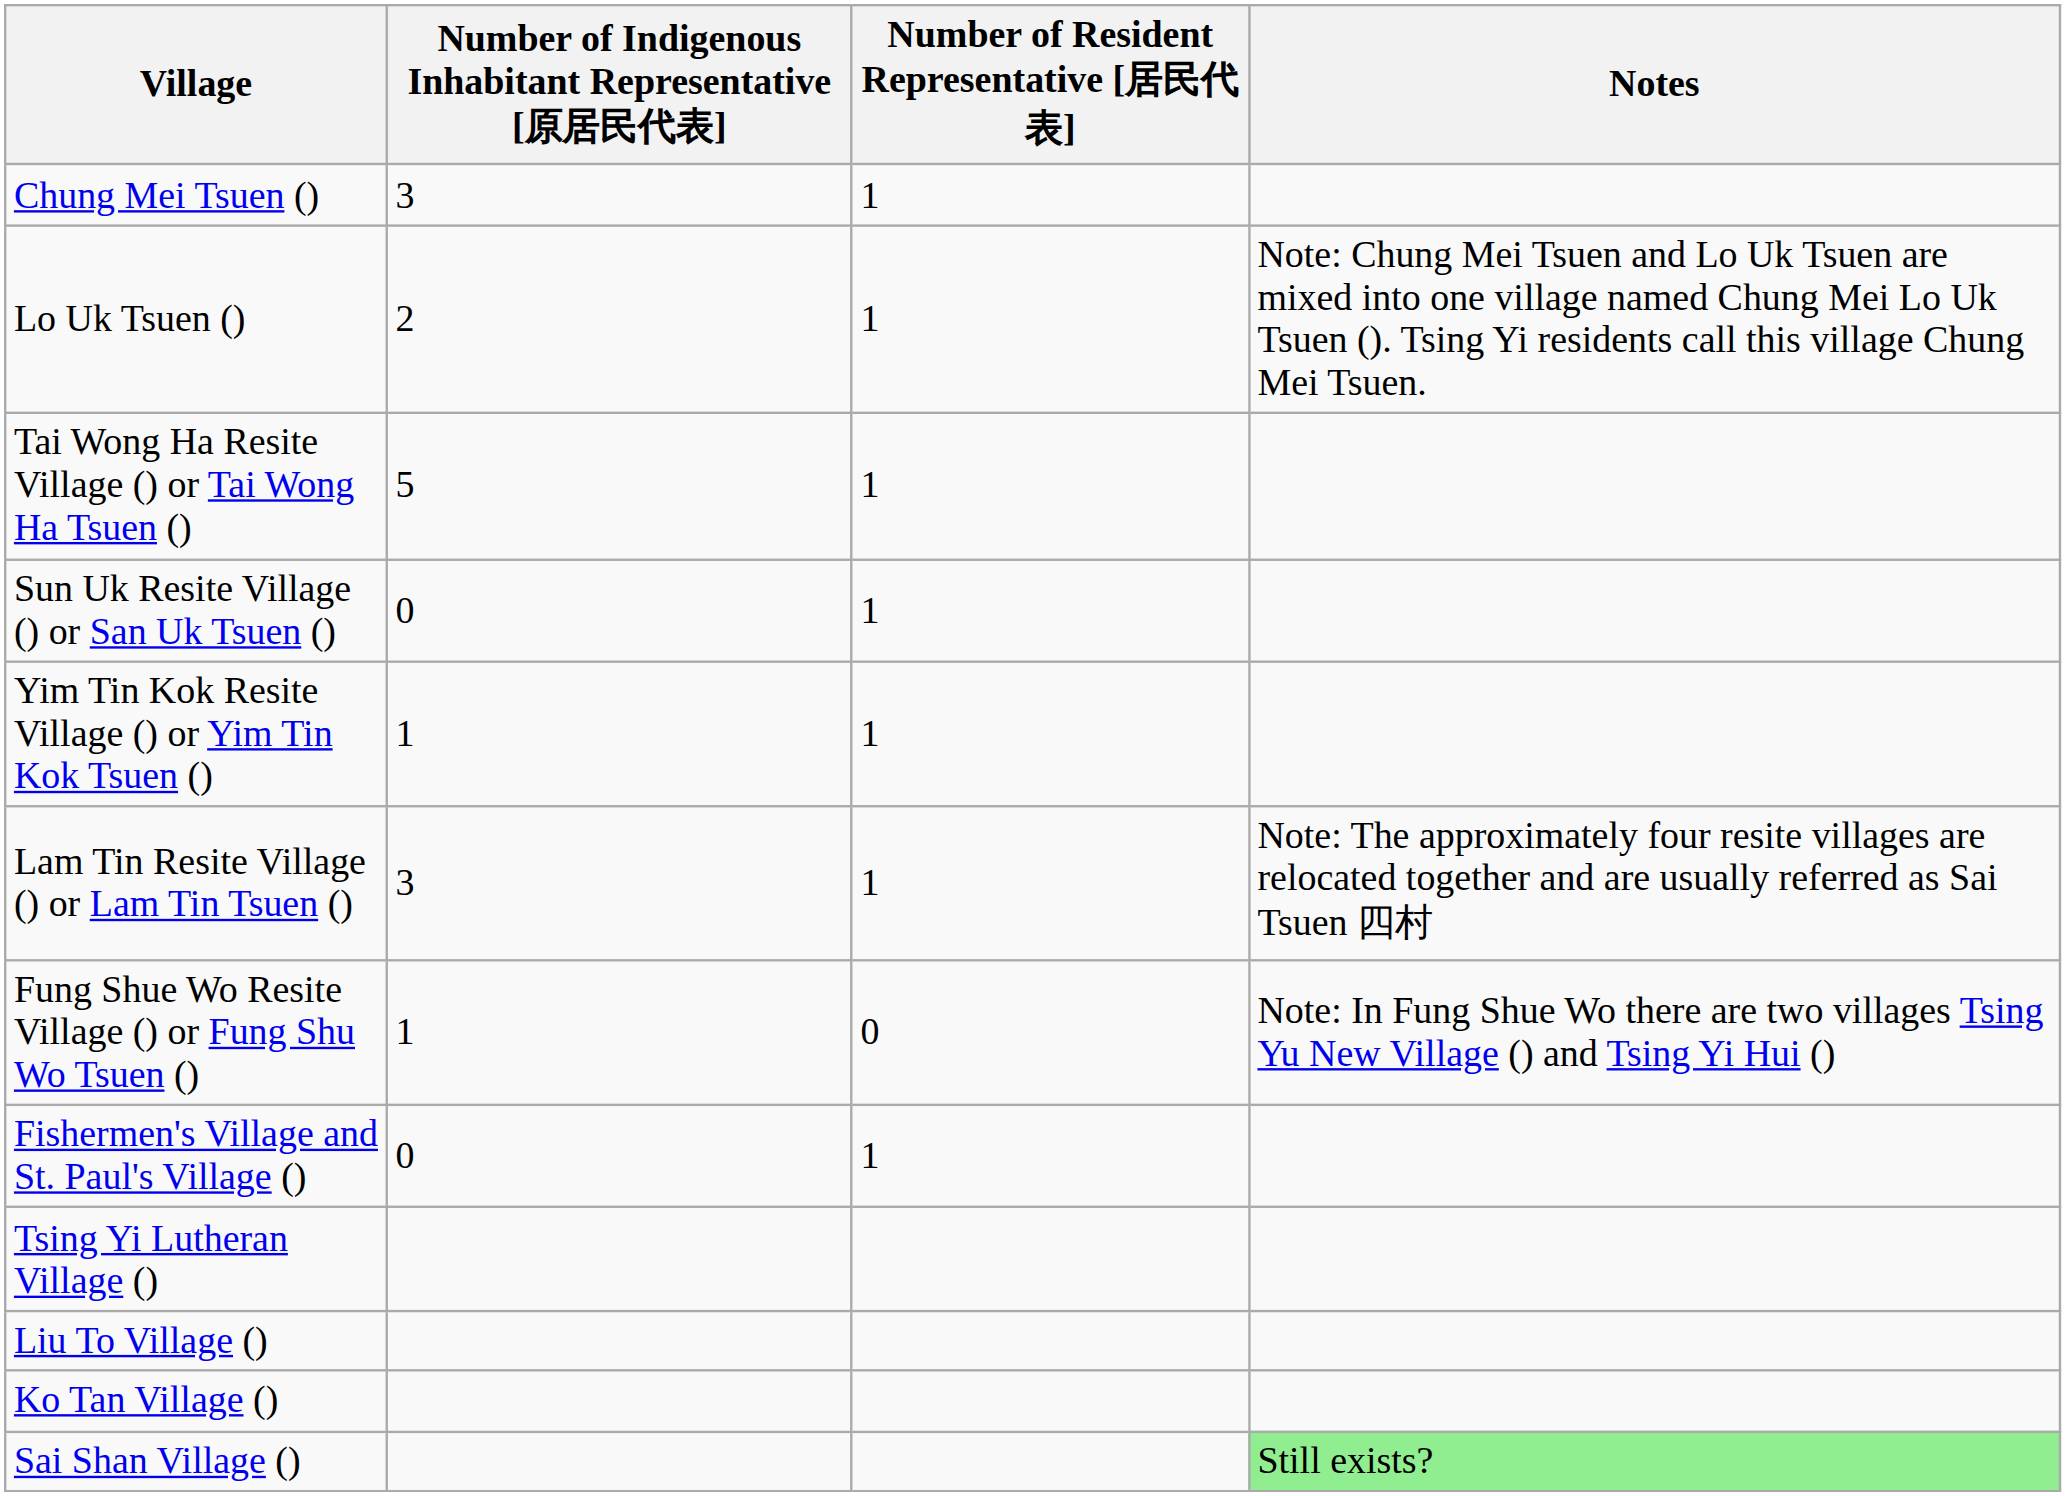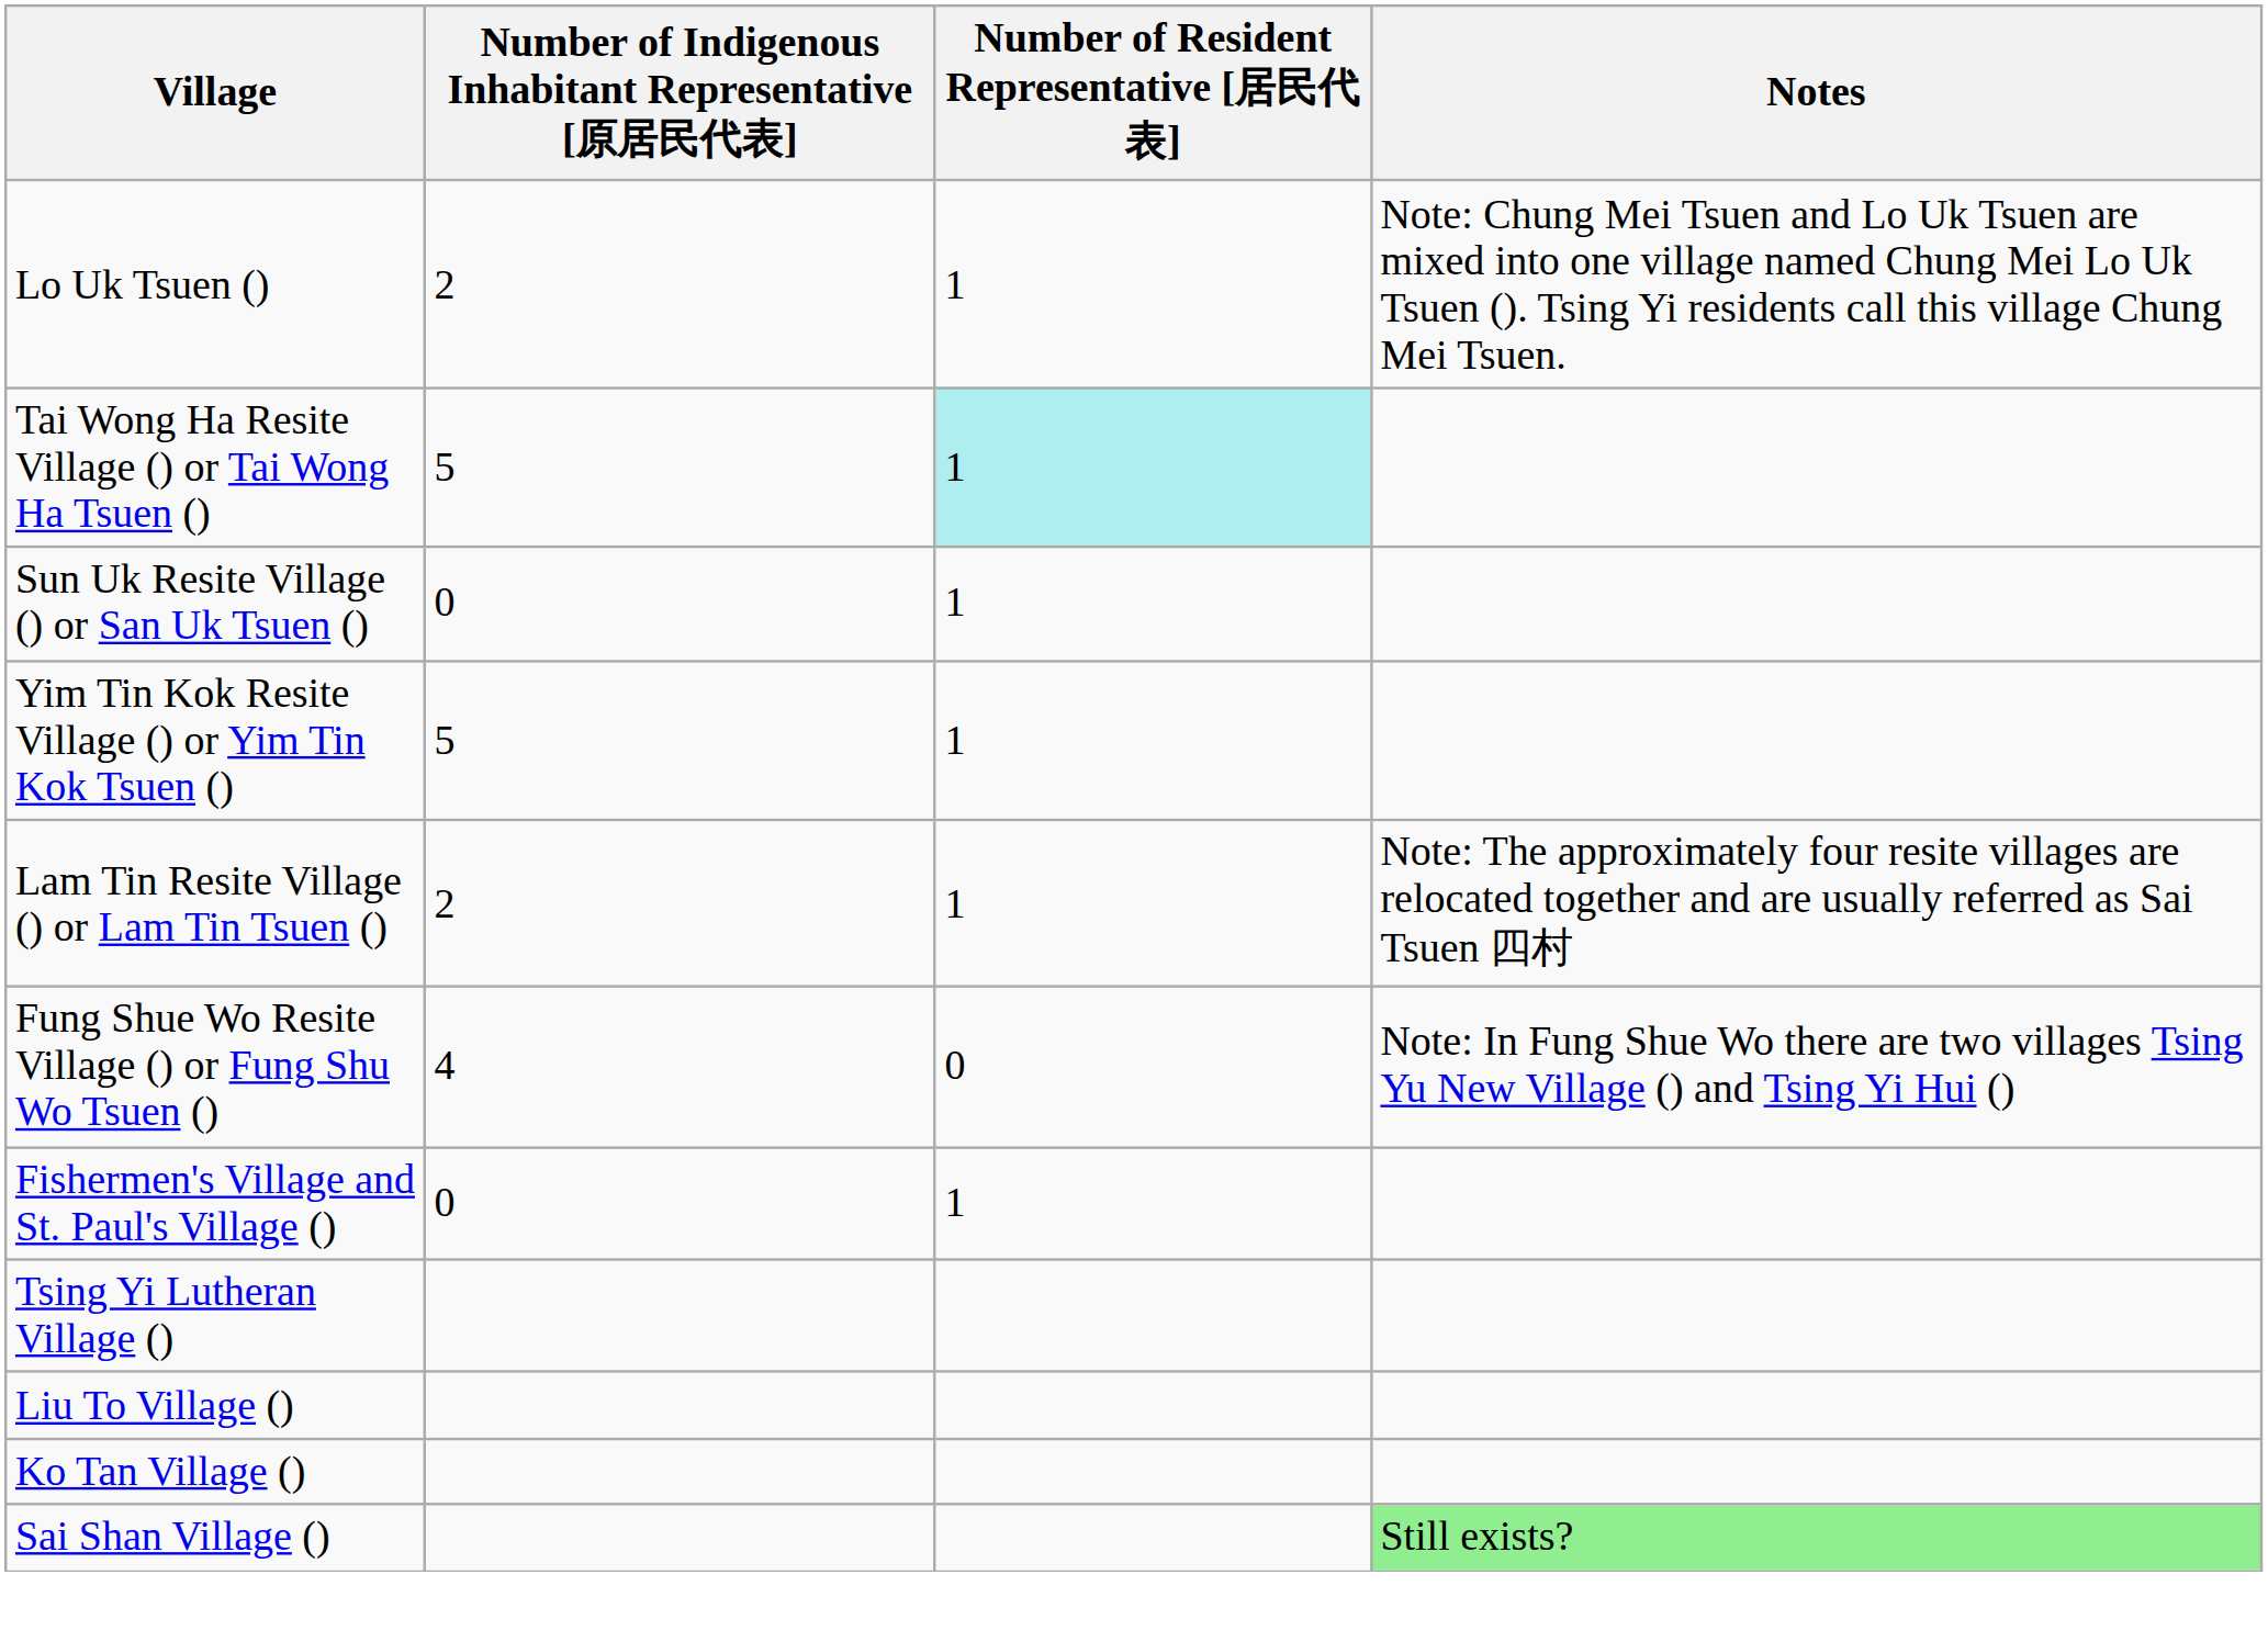- row: Chung Mei Tsuen () | 3 | 1
Tai Wong Ha Resite Village () or Tai Wong Ha Tsuen () | Number of Resident Representative [居民代表]: no background -> paleturquoise background
Yim Tin Kok Resite Village () or Yim Tin Kok Tsuen () | Number of Indigenous Inhabitant Representative [原居民代表]: 1 -> 5
Lam Tin Resite Village () or Lam Tin Tsuen () | Number of Indigenous Inhabitant Representative [原居民代表]: 3 -> 2
Fung Shue Wo Resite Village () or Fung Shu Wo Tsuen () | Number of Indigenous Inhabitant Representative [原居民代表]: 1 -> 4
